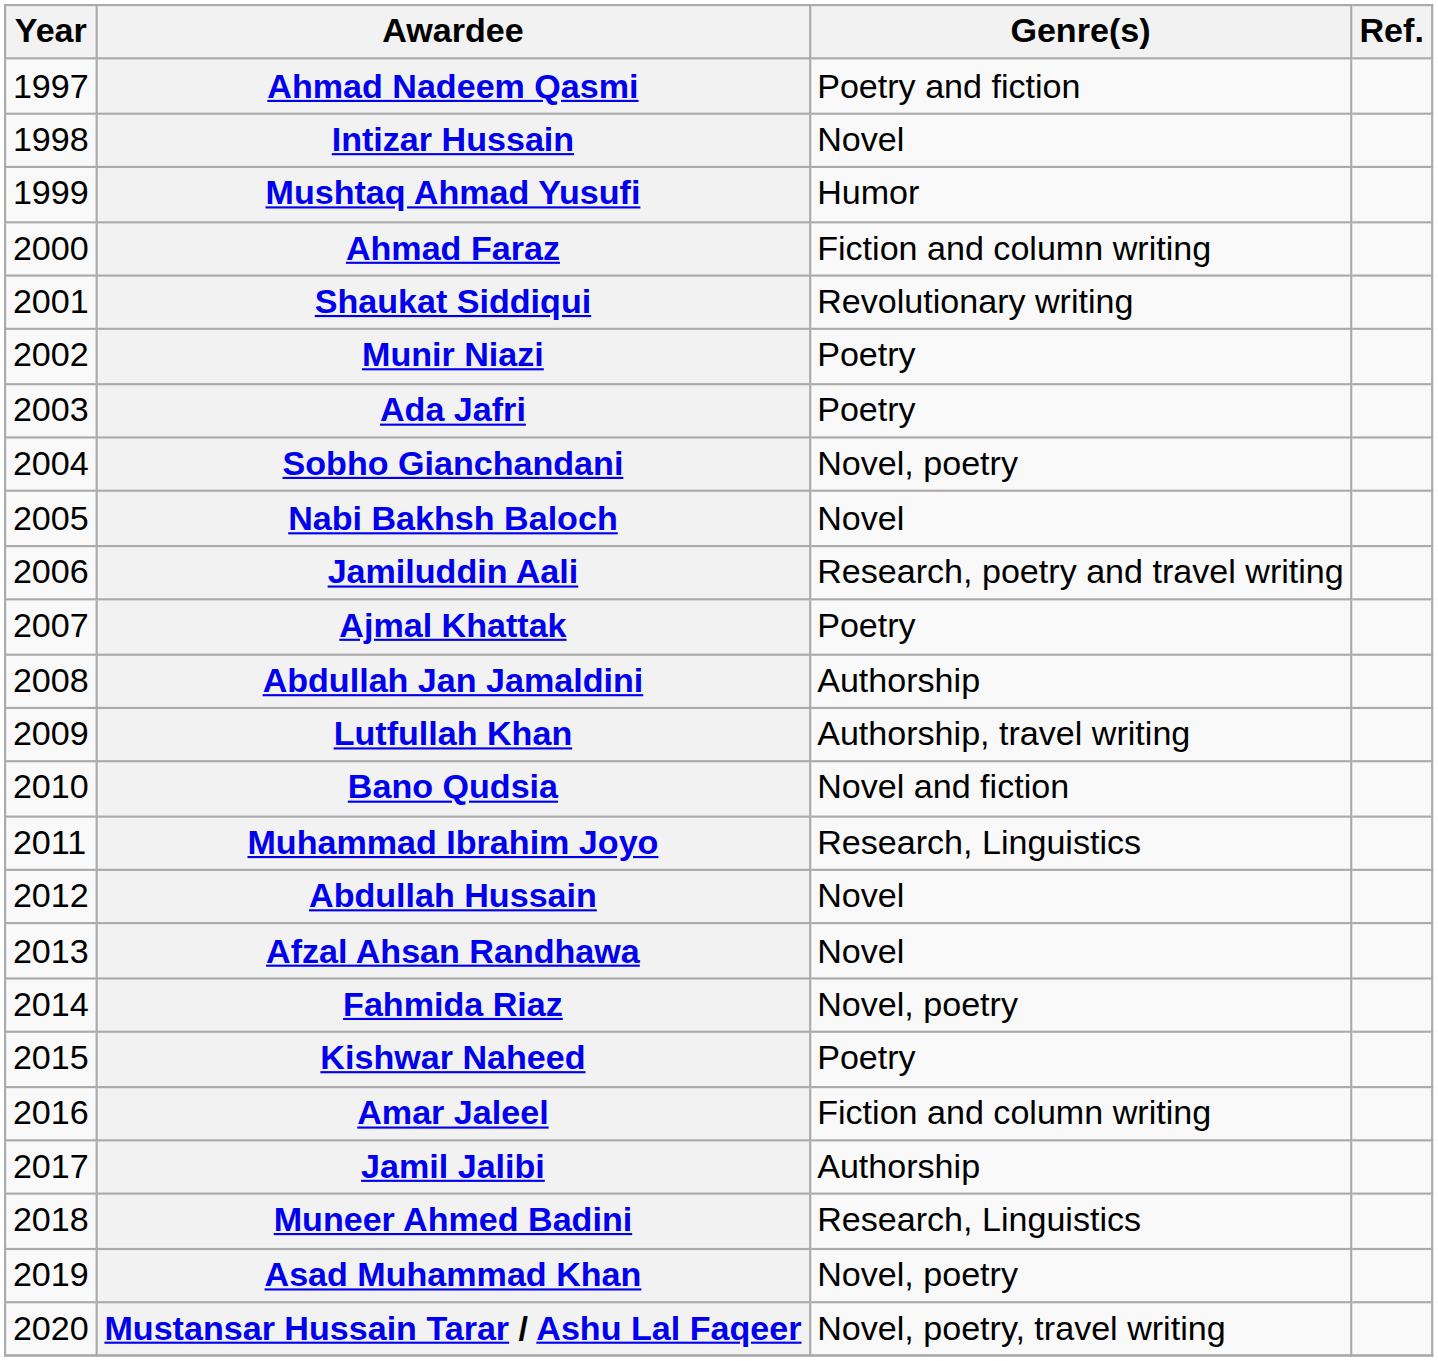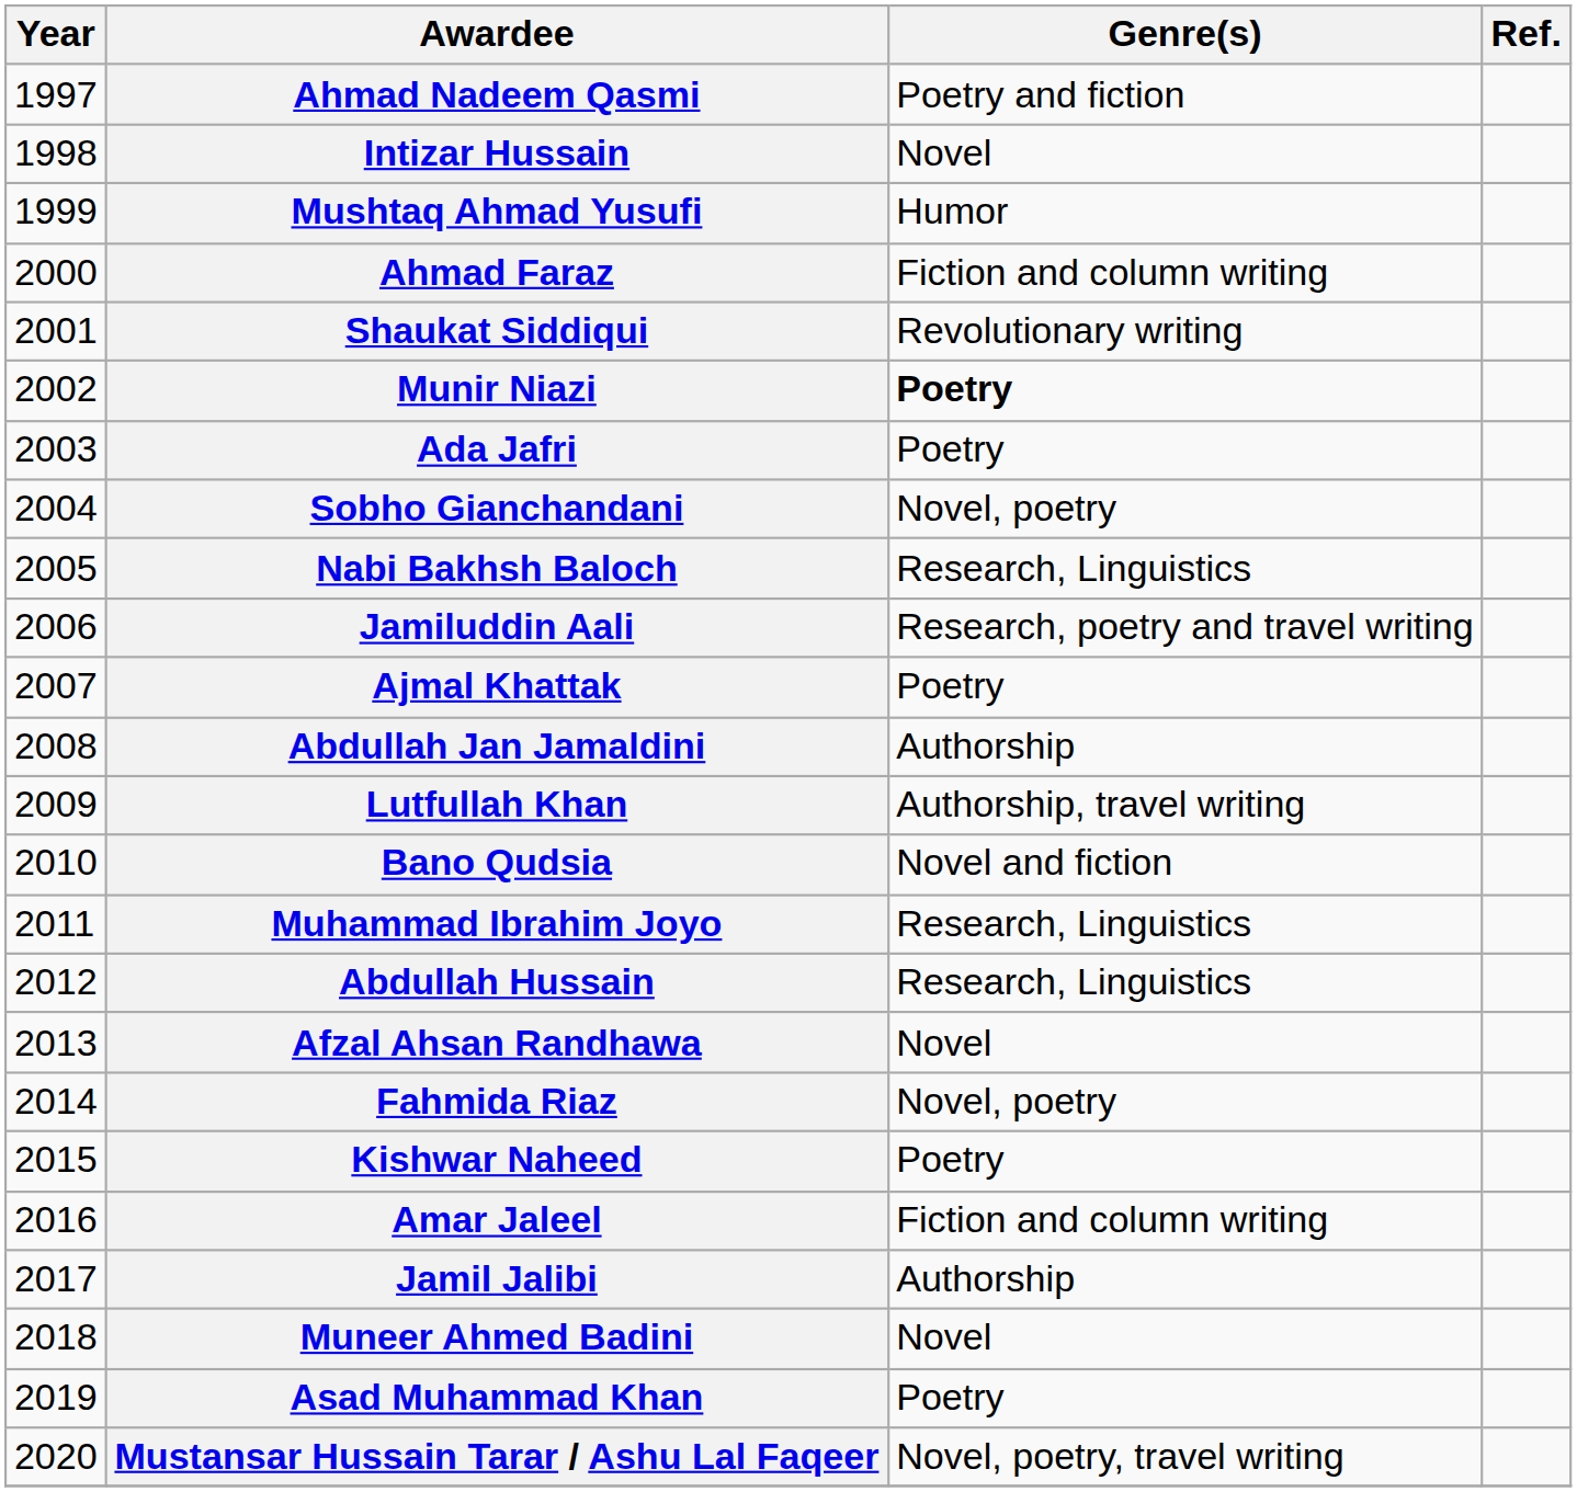Munir Niazi | Genre(s): normal -> bold
Nabi Bakhsh Baloch | Genre(s): Novel -> Research, Linguistics
Abdullah Hussain | Genre(s): Novel -> Research, Linguistics
Muneer Ahmed Badini | Genre(s): Research, Linguistics -> Novel
Asad Muhammad Khan | Genre(s): Novel, poetry -> Poetry
